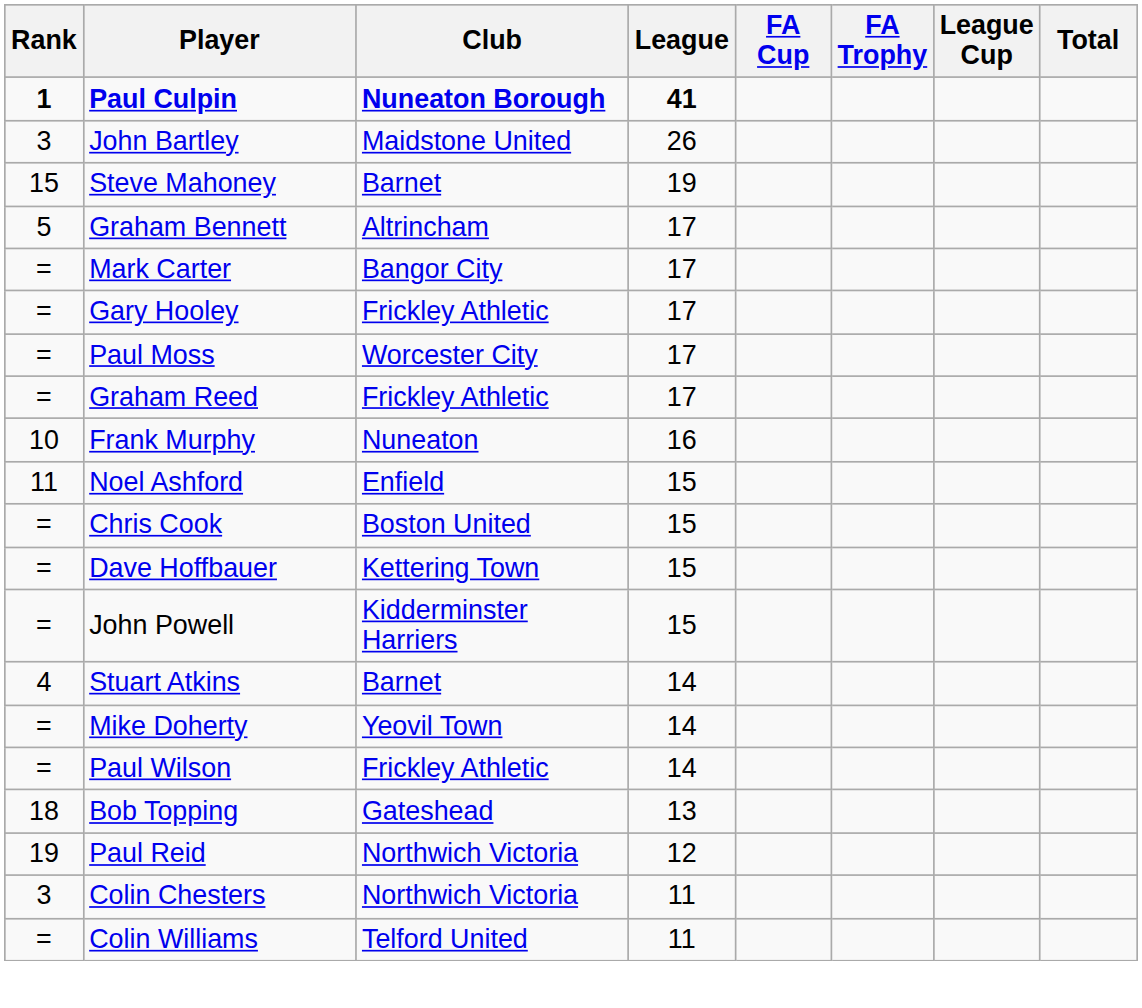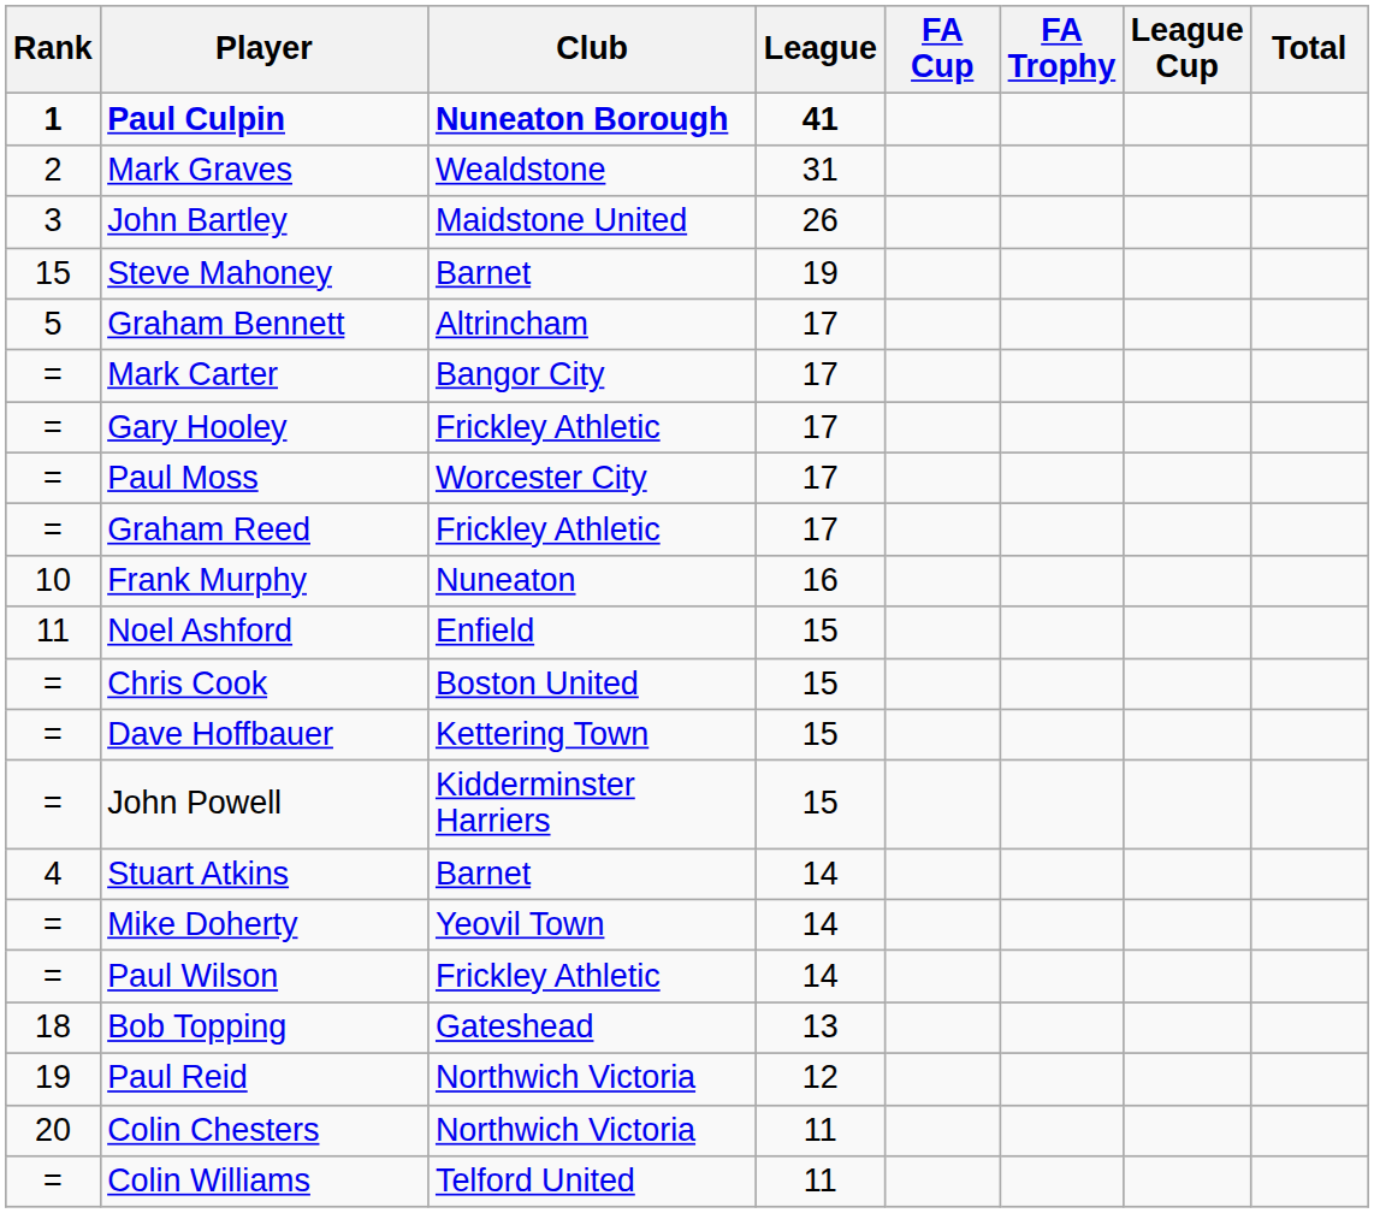+ row: 2 | Mark Graves | Wealdstone | 31
Colin Chesters | Rank: 3 -> 20
